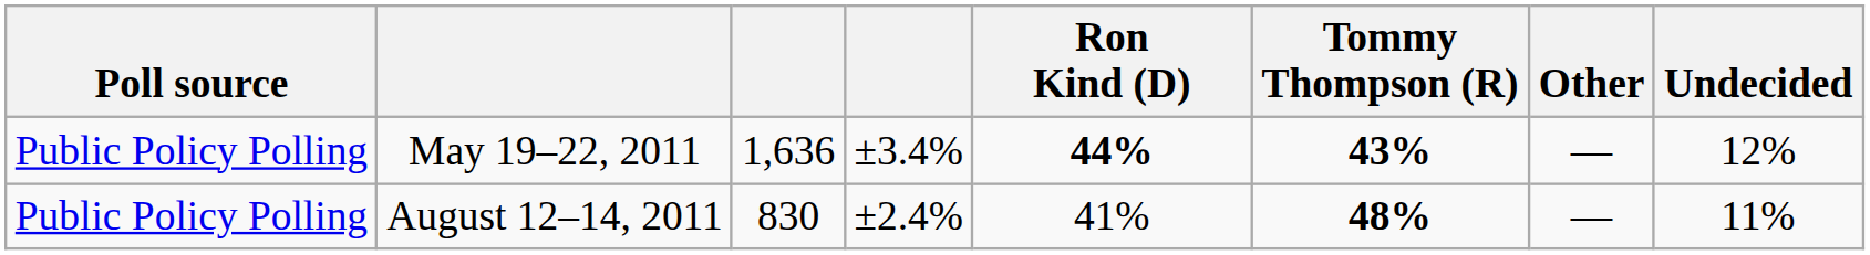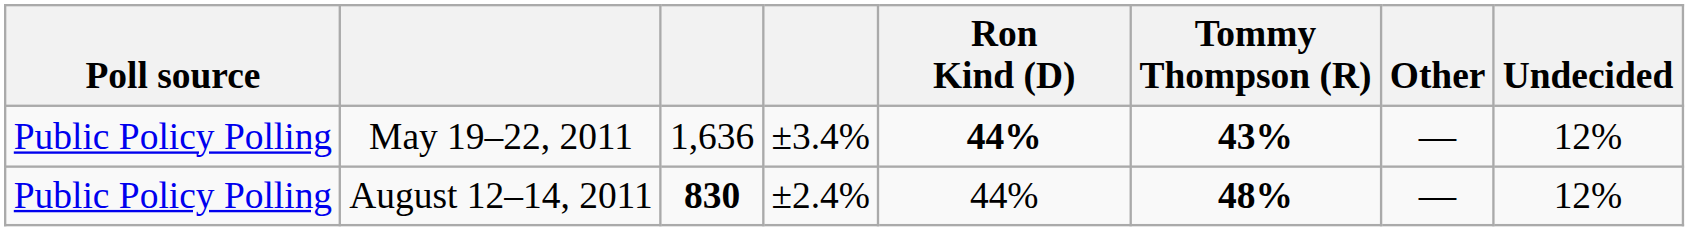August 12–14, 2011 | column 3: normal -> bold
August 12–14, 2011 | Ron Kind (D): 41% -> 44%
August 12–14, 2011 | Undecided: 11% -> 12%
